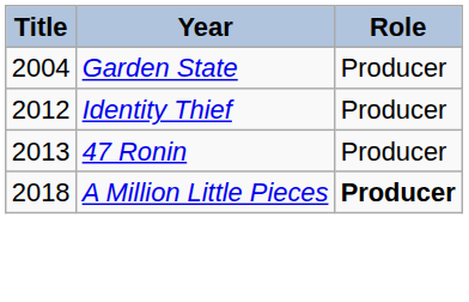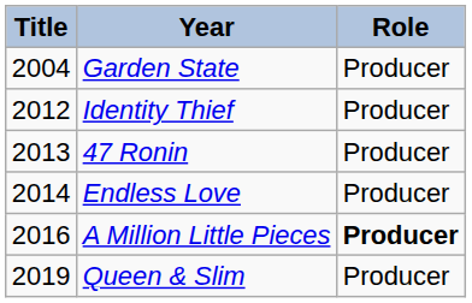+ row: 2014 | Endless Love | Producer
A Million Little Pieces | Title: 2018 -> 2016
+ row: 2019 | Queen & Slim | Producer
